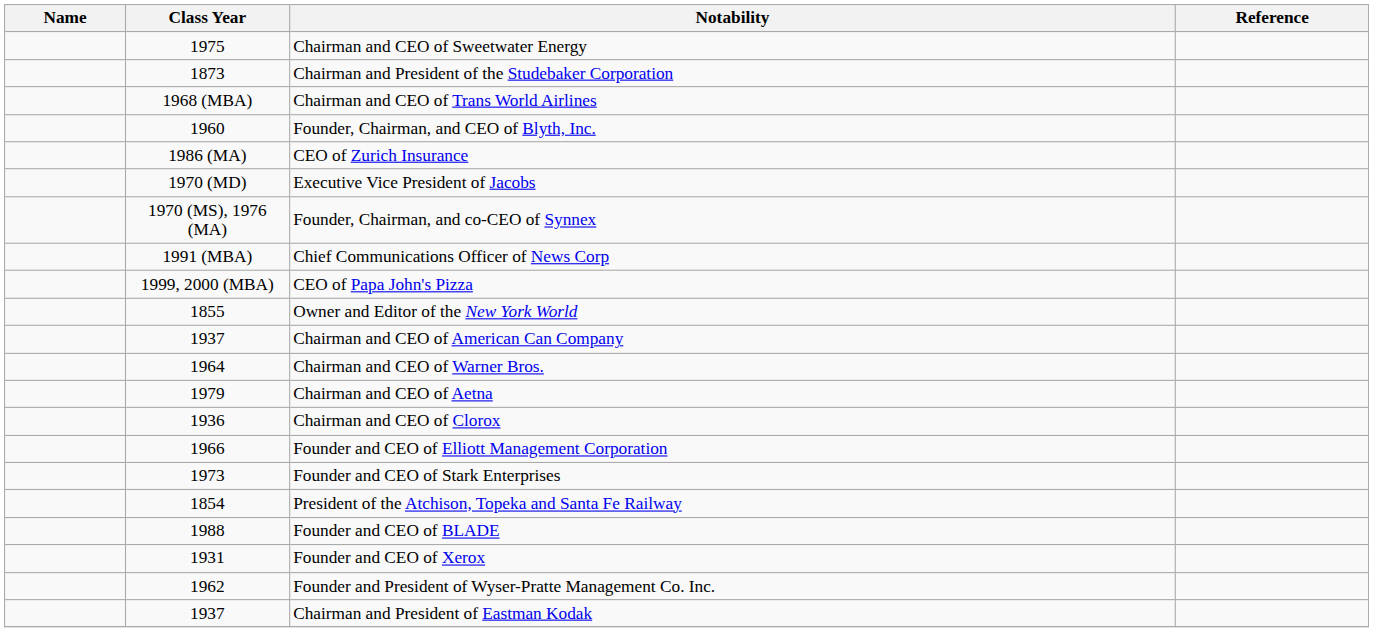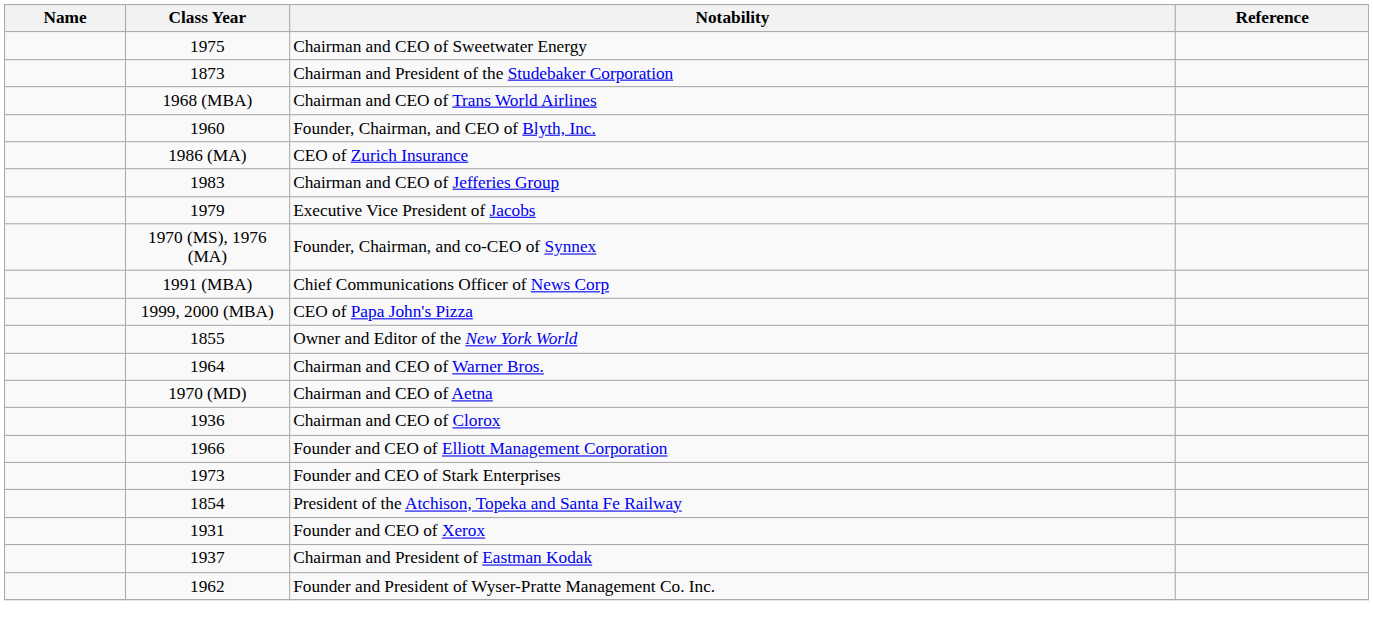+ row: 1983 | Chairman and CEO of Jefferies Group
Executive Vice President of Jacobs | Class Year: 1970 (MD) -> 1979
- row: 1937 | Chairman and CEO of American Can Company
Chairman and CEO of Aetna | Class Year: 1979 -> 1970 (MD)
- row: 1988 | Founder and CEO of BLADE
rows swapped: Founder and President of Wyser-Pratte Management Co. Inc. <-> Chairman and President of Eastman Kodak
